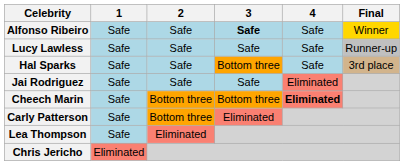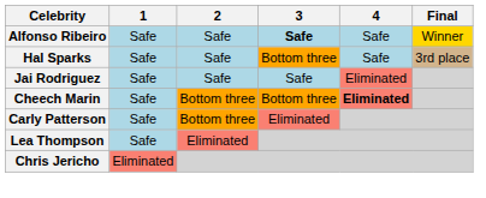- row: Lucy Lawless | Safe | Safe | Safe | Safe | Runner-up
